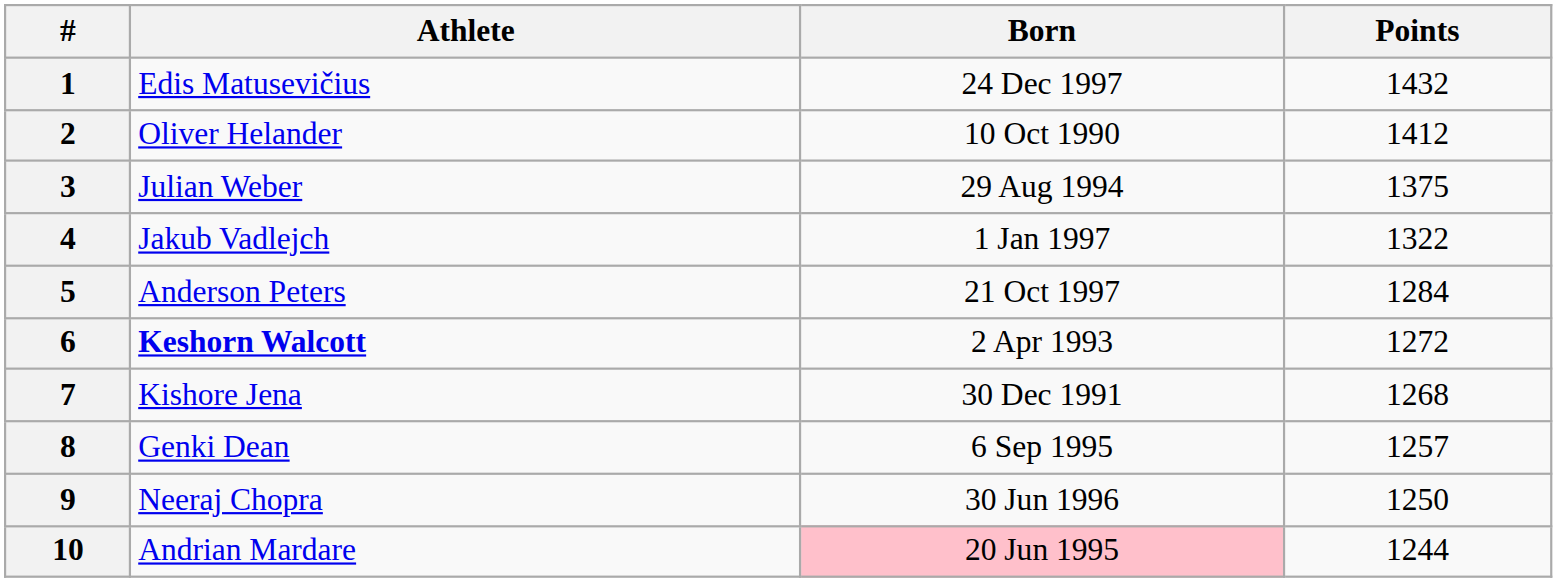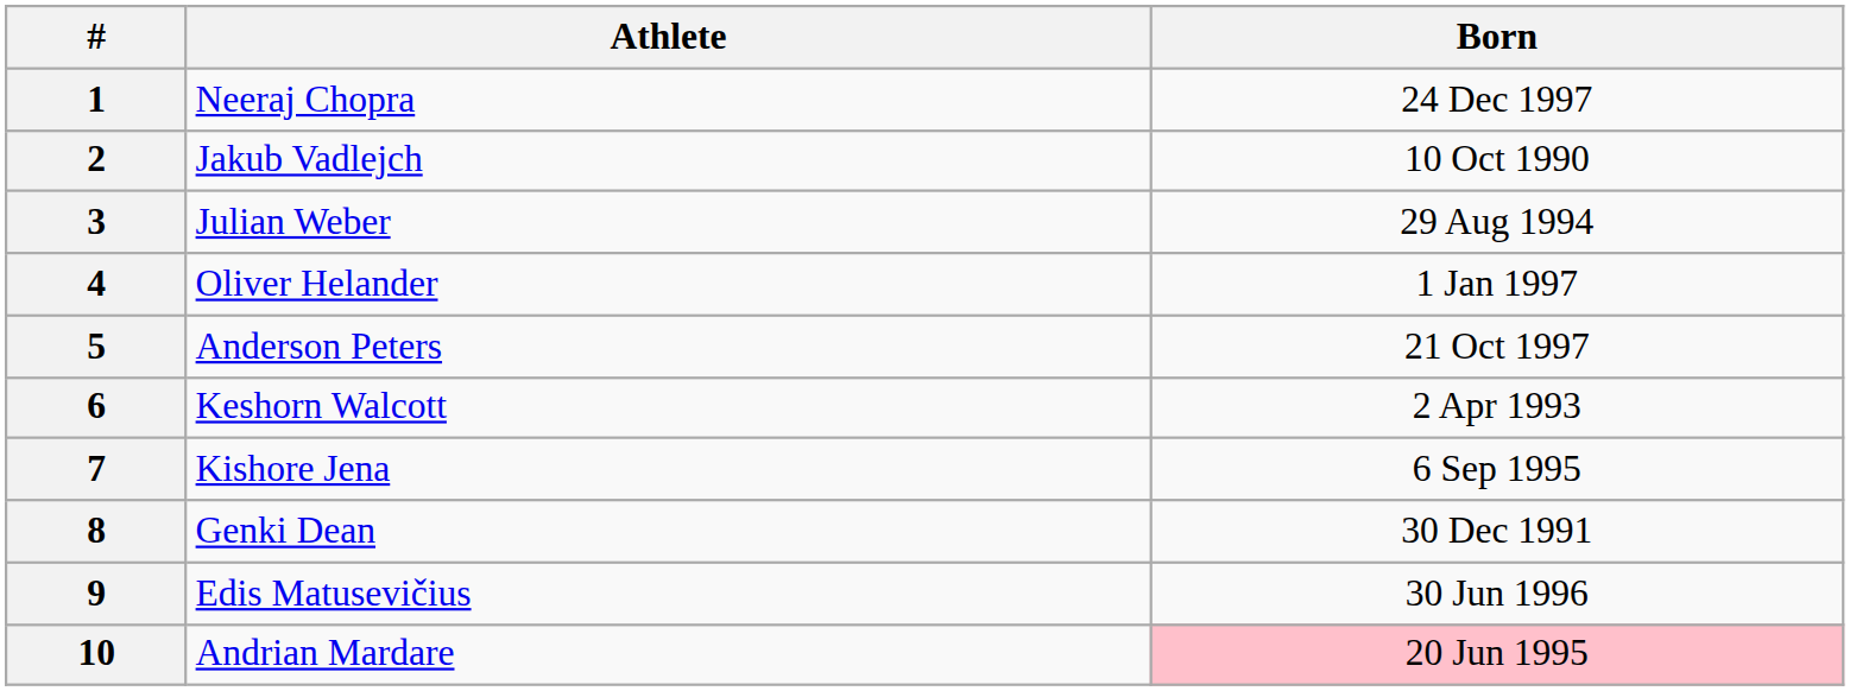- column: Points | 1432 | 1412 | 1375 | 1322 | 1284 | 1272 | 1268 | 1257 | 1250 | 1244
1 | Athlete: Edis Matusevičius -> Neeraj Chopra
2 | Athlete: Oliver Helander -> Jakub Vadlejch
4 | Athlete: Jakub Vadlejch -> Oliver Helander
6 | Athlete: bold -> normal
7 | Born: 30 Dec 1991 -> 6 Sep 1995
8 | Born: 6 Sep 1995 -> 30 Dec 1991
9 | Athlete: Neeraj Chopra -> Edis Matusevičius
